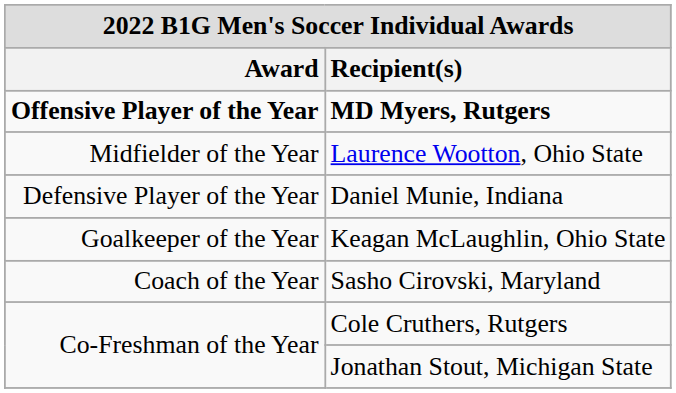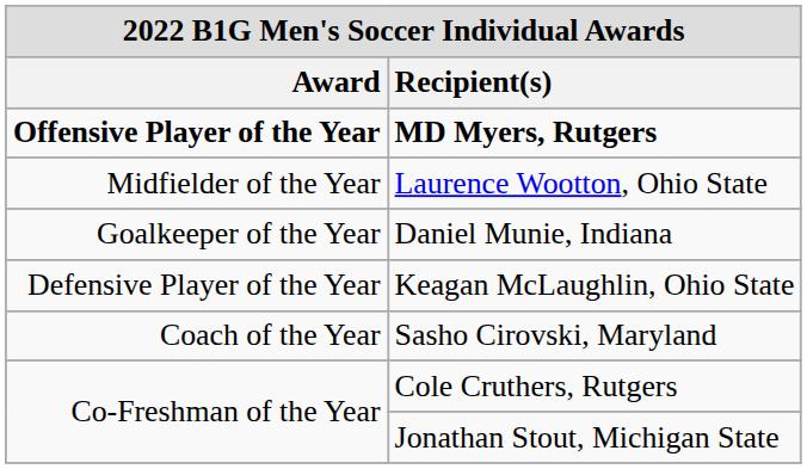Daniel Munie, Indiana | Award: Defensive Player of the Year -> Goalkeeper of the Year
Keagan McLaughlin, Ohio State | Award: Goalkeeper of the Year -> Defensive Player of the Year
